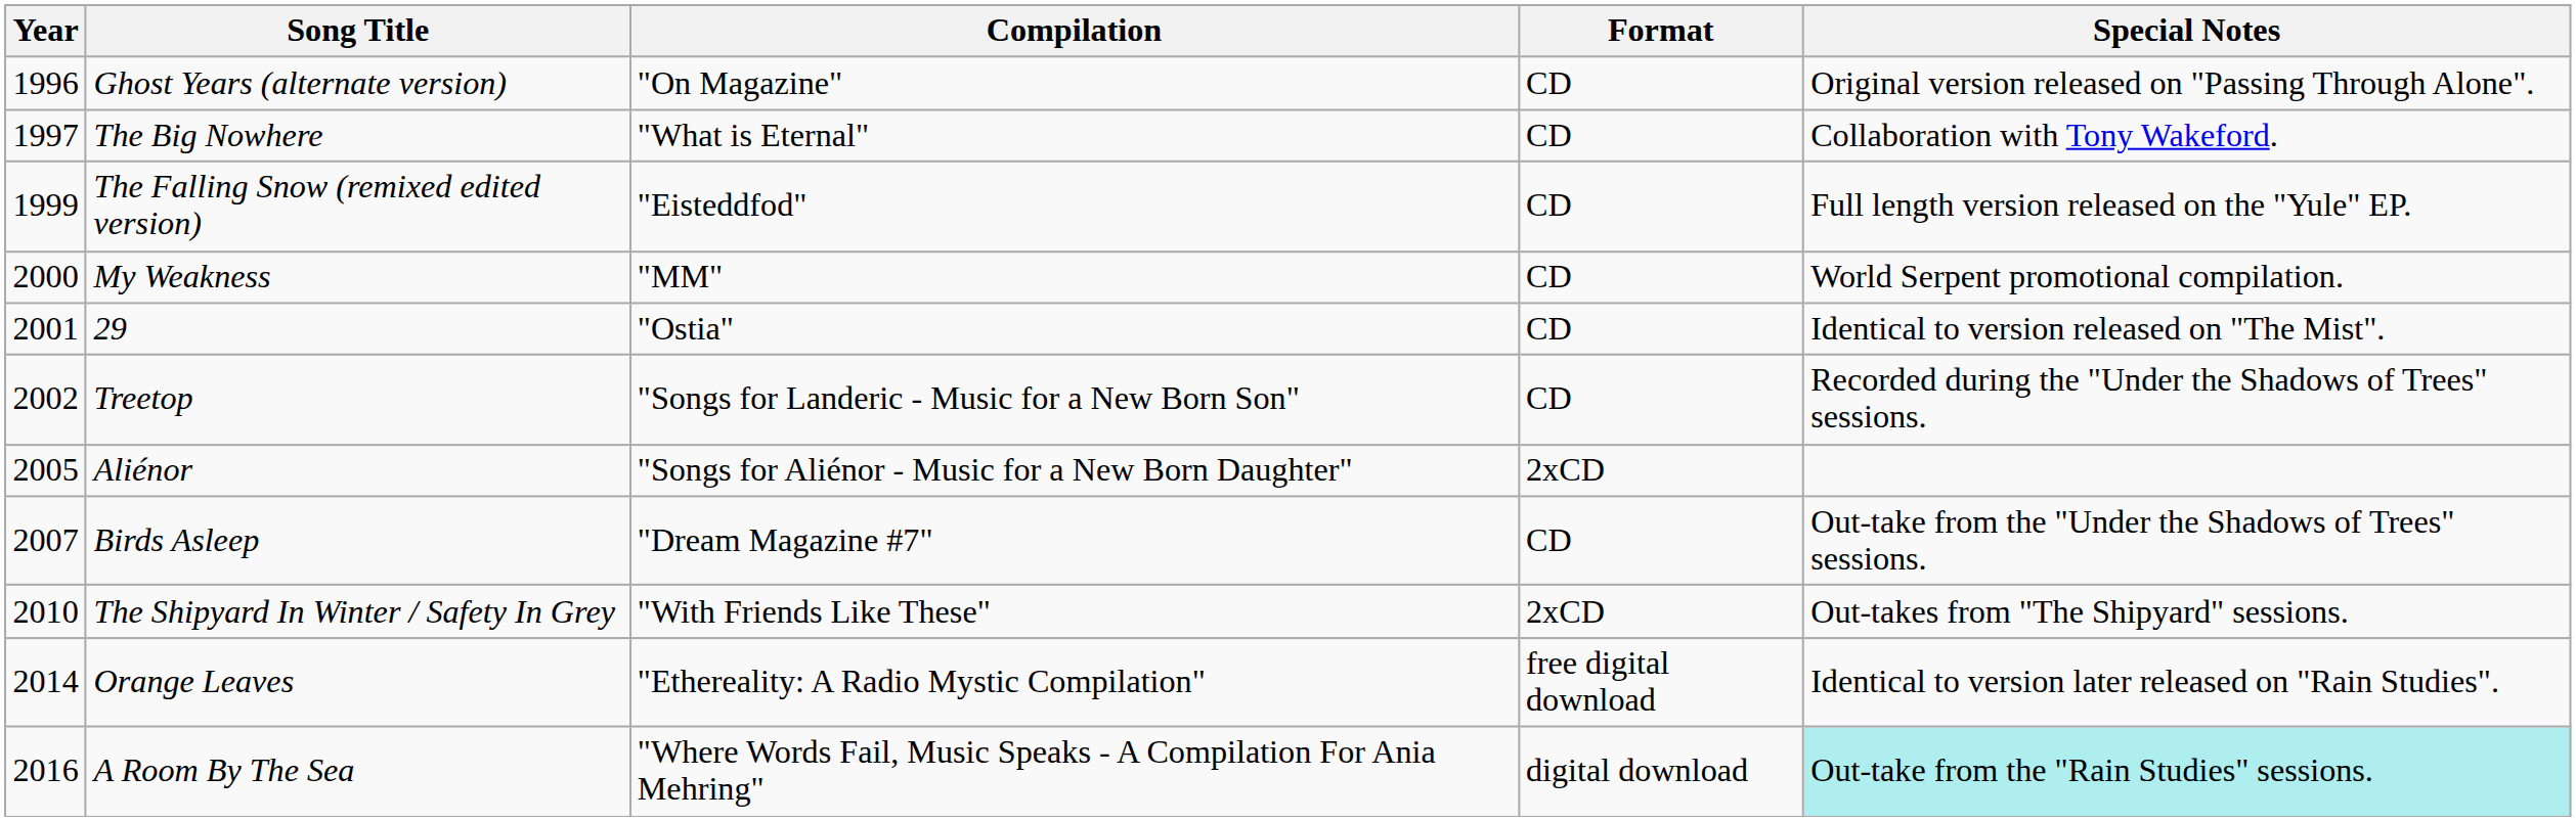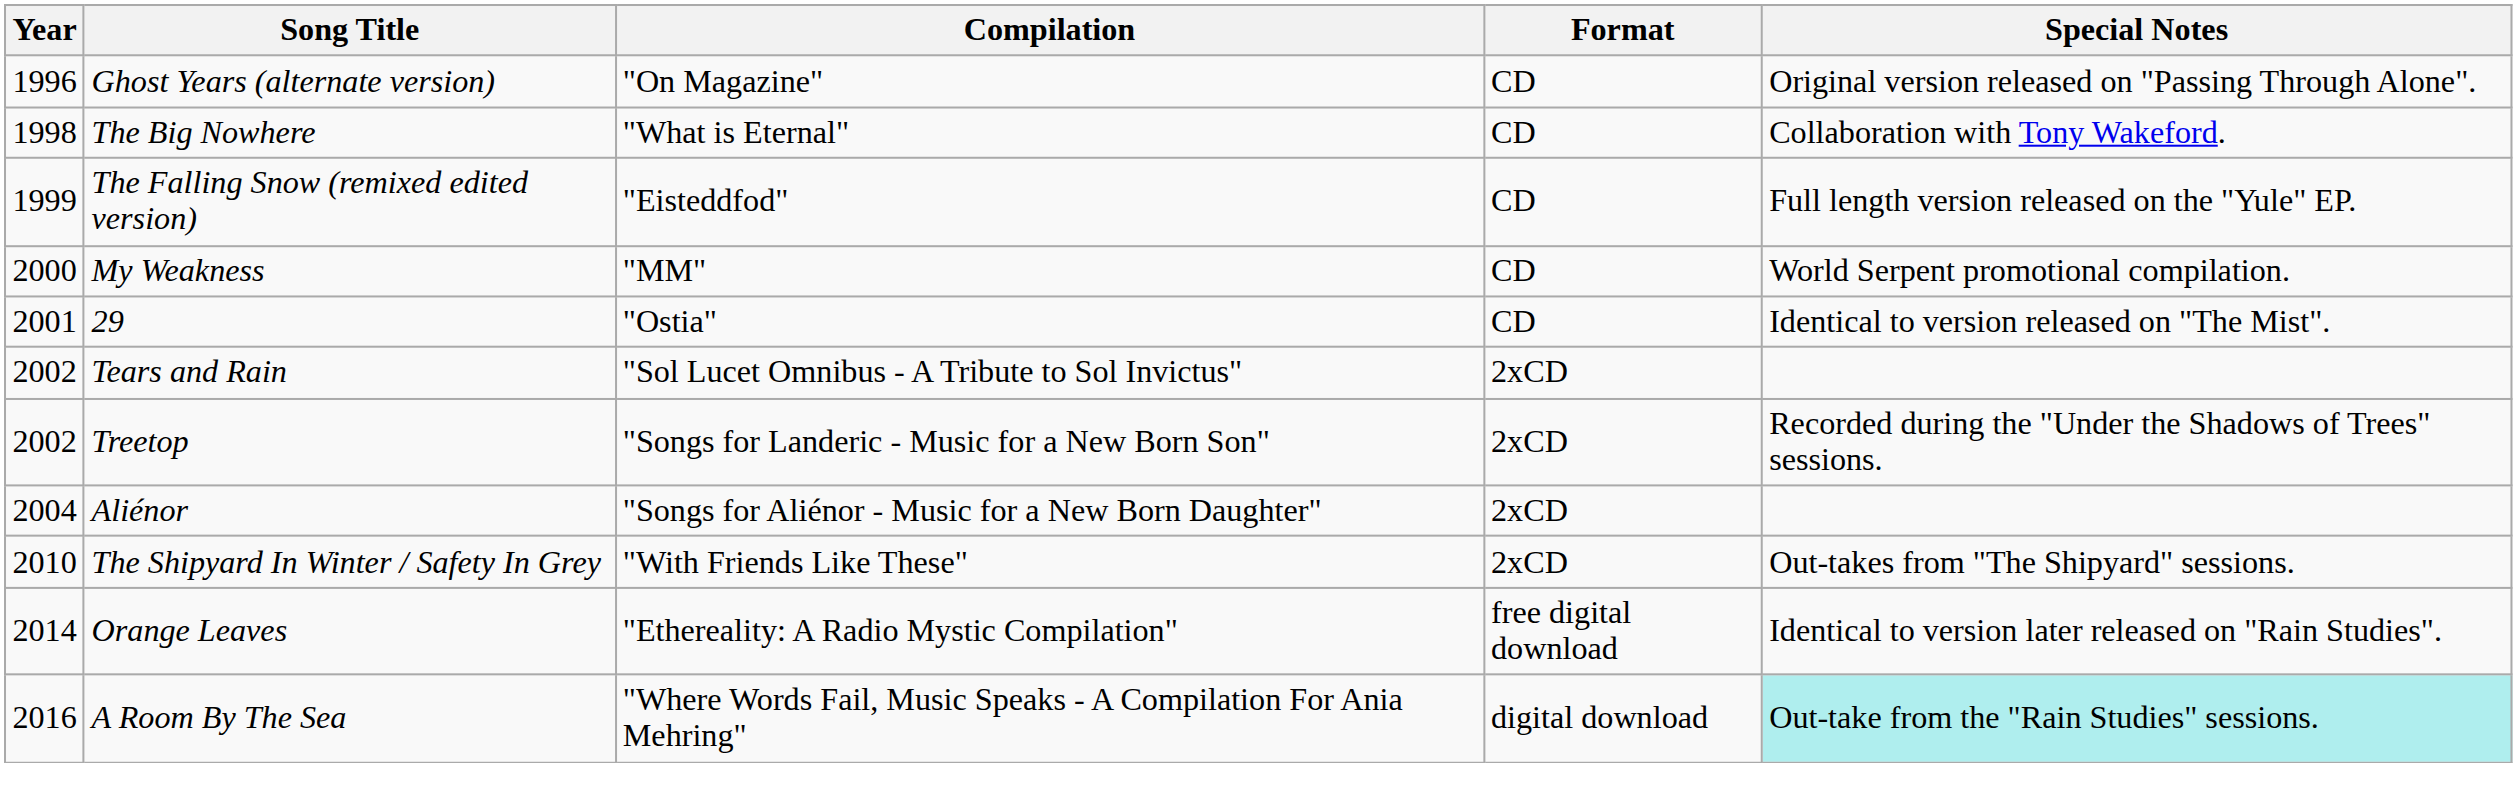The Big Nowhere | Year: 1997 -> 1998
+ row: 2002 | Tears and Rain | "Sol Lucet Omnibus - A Tribute to Sol Invictus" | 2xCD
Treetop | Format: CD -> 2xCD
Aliénor | Year: 2005 -> 2004
- row: 2007 | Birds Asleep | "Dream Magazine #7" | CD | Out-take from the "Under the Shadows of Trees" sessions.
